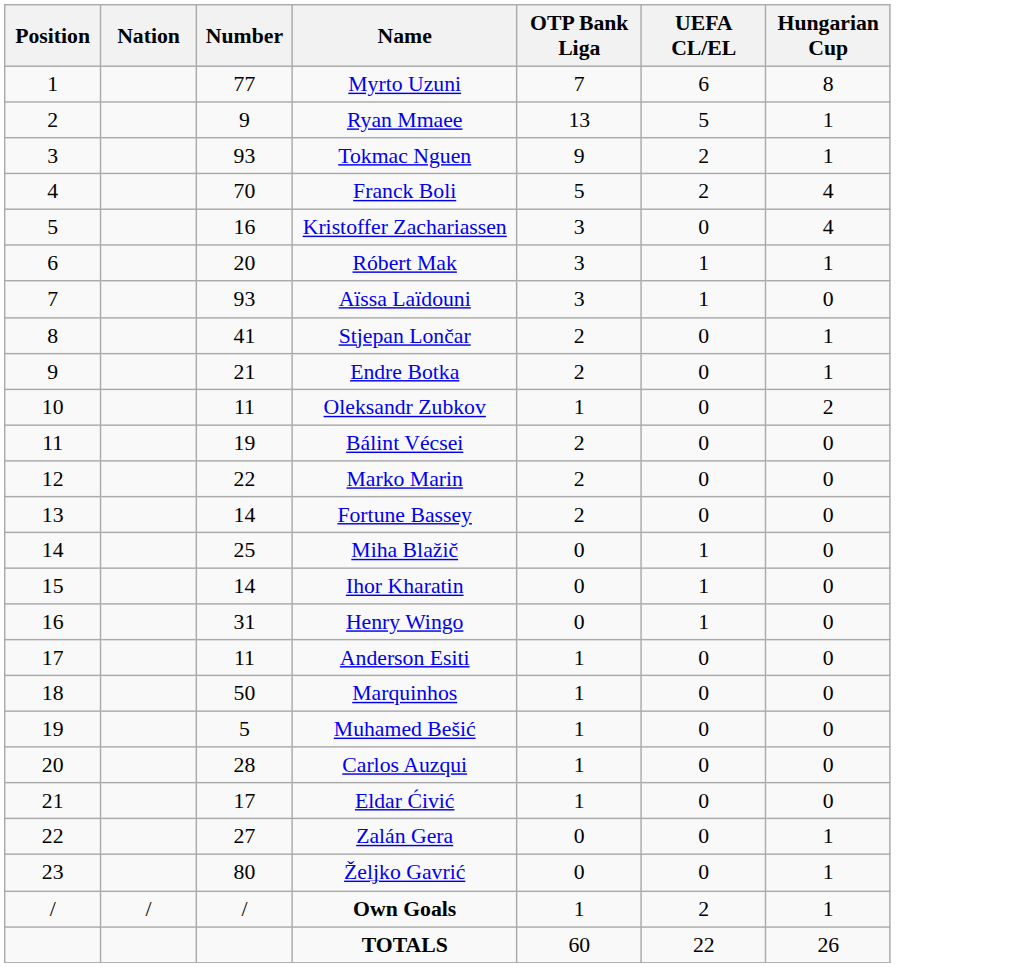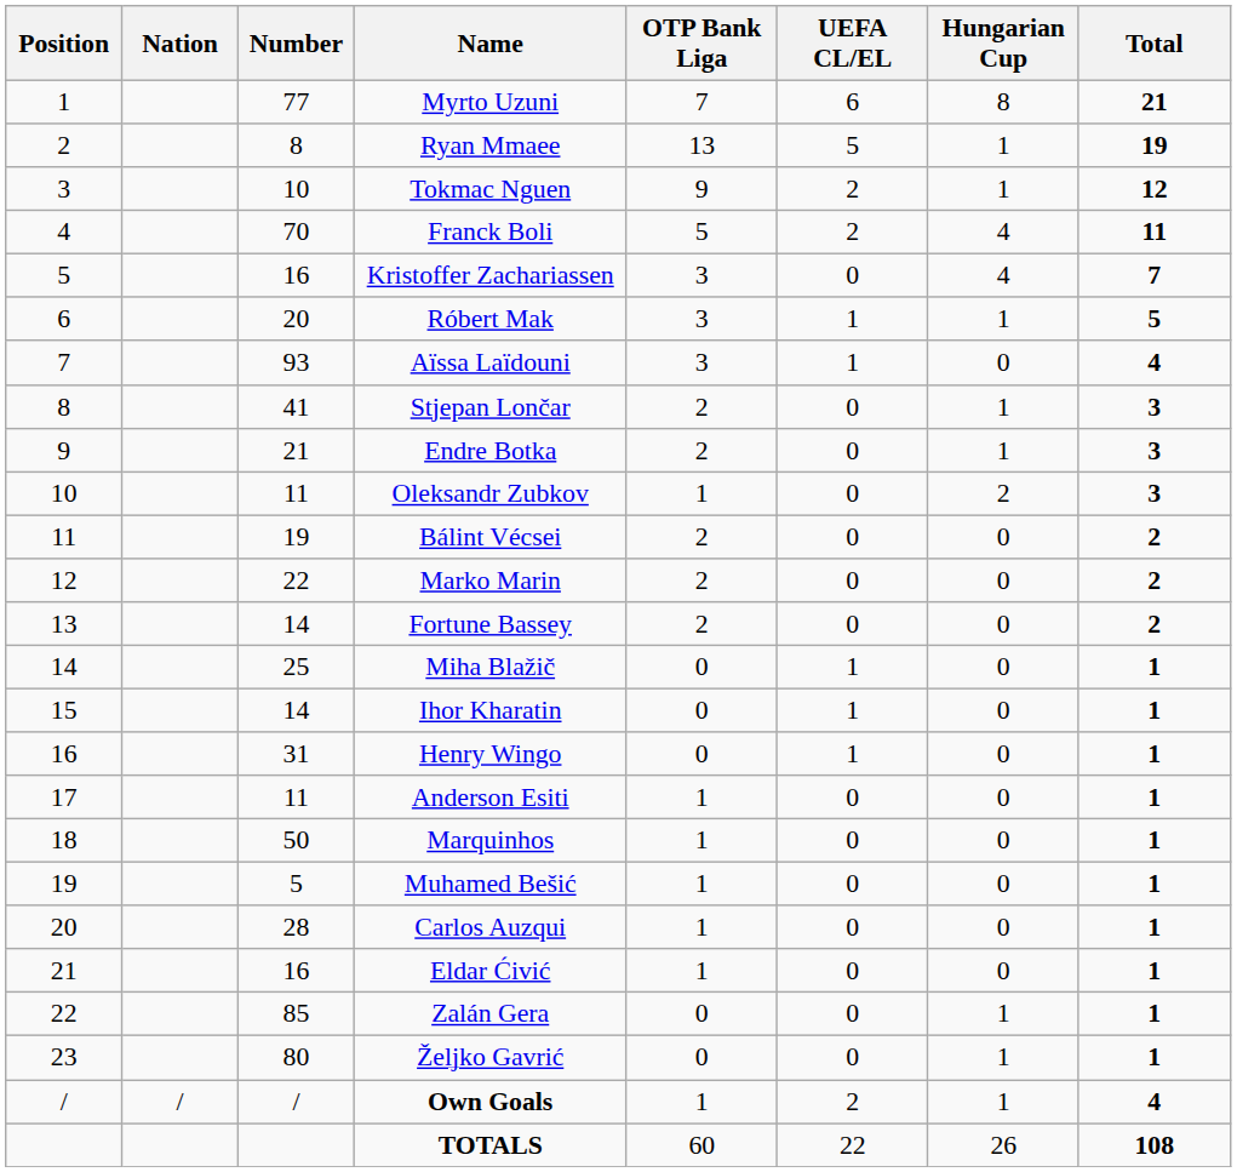+ column: Total | 21 | 19 | 12 | 11 | 7 | 5 | 4 | 3 | 3 | 3 | 2 | 2 | 2 | 1 | 1 | 1 | 1 | 1 | 1 | 1 | 1 | 1 | 1 | 4 | 108
Ryan Mmaee | Number: 9 -> 8
Tokmac Nguen | Number: 93 -> 10
Eldar Ćivić | Number: 17 -> 16
Zalán Gera | Number: 27 -> 85
